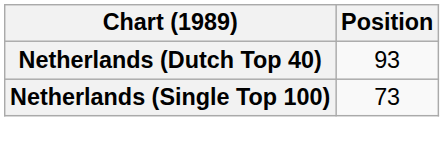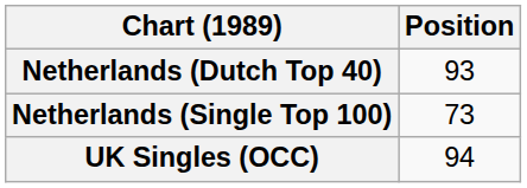+ row: UK Singles (OCC) | 94
